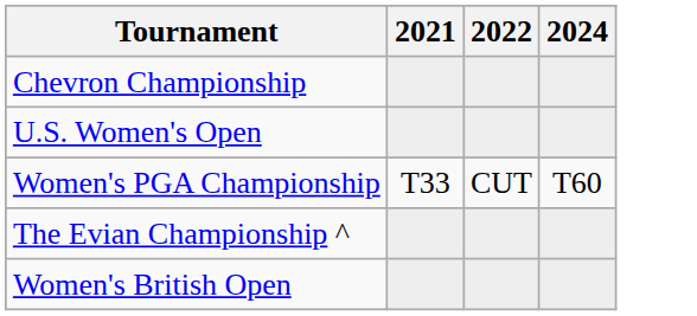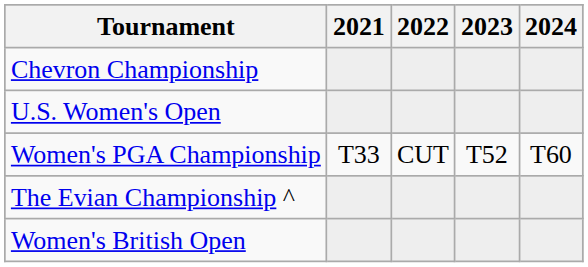+ column: 2023 | T52
